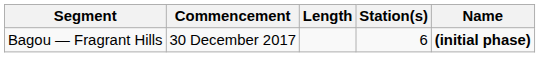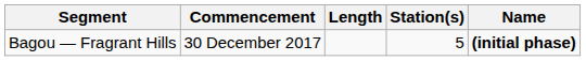Bagou — Fragrant Hills | Station(s): 6 -> 5
